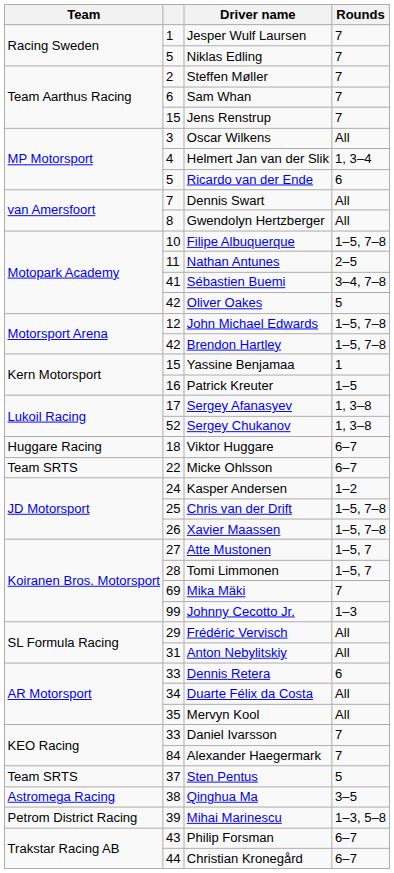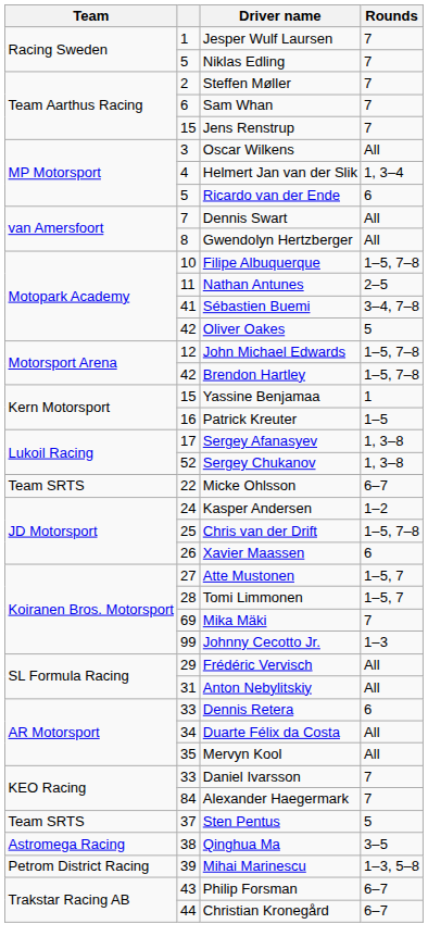- row: Huggare Racing | 18 | Viktor Huggare | 6–7
Xavier Maassen | Rounds: 1–5, 7–8 -> 6
